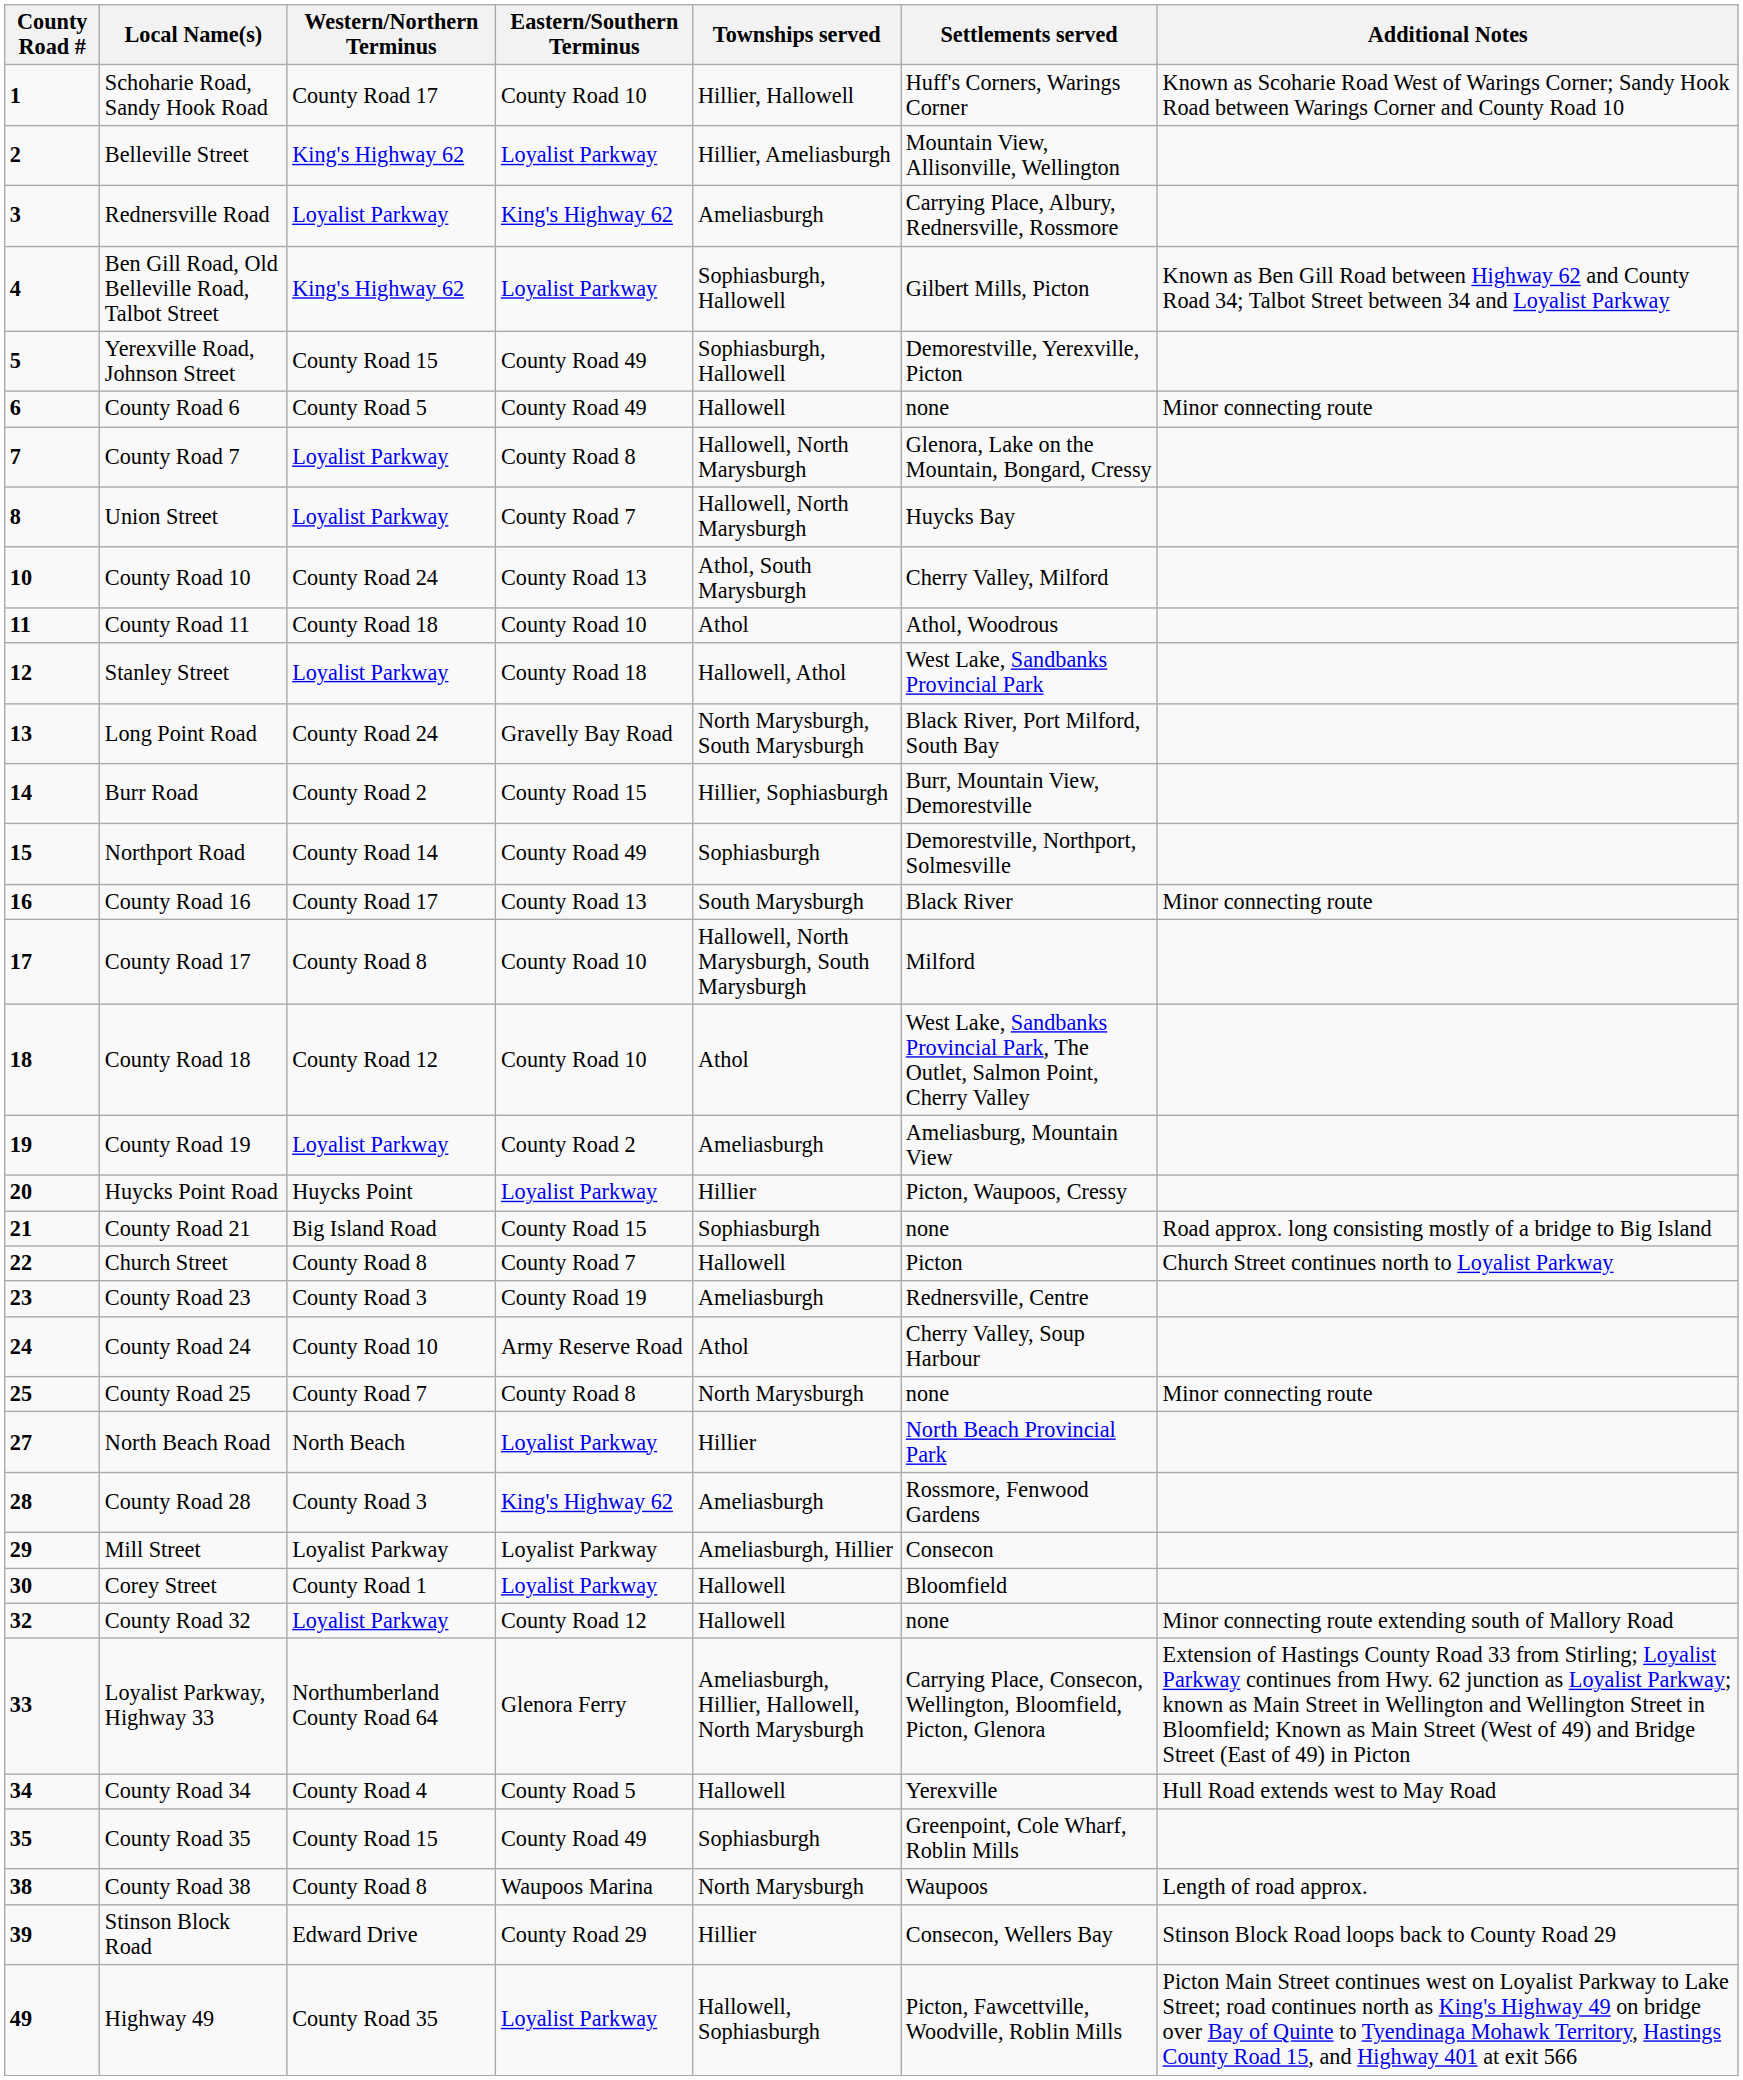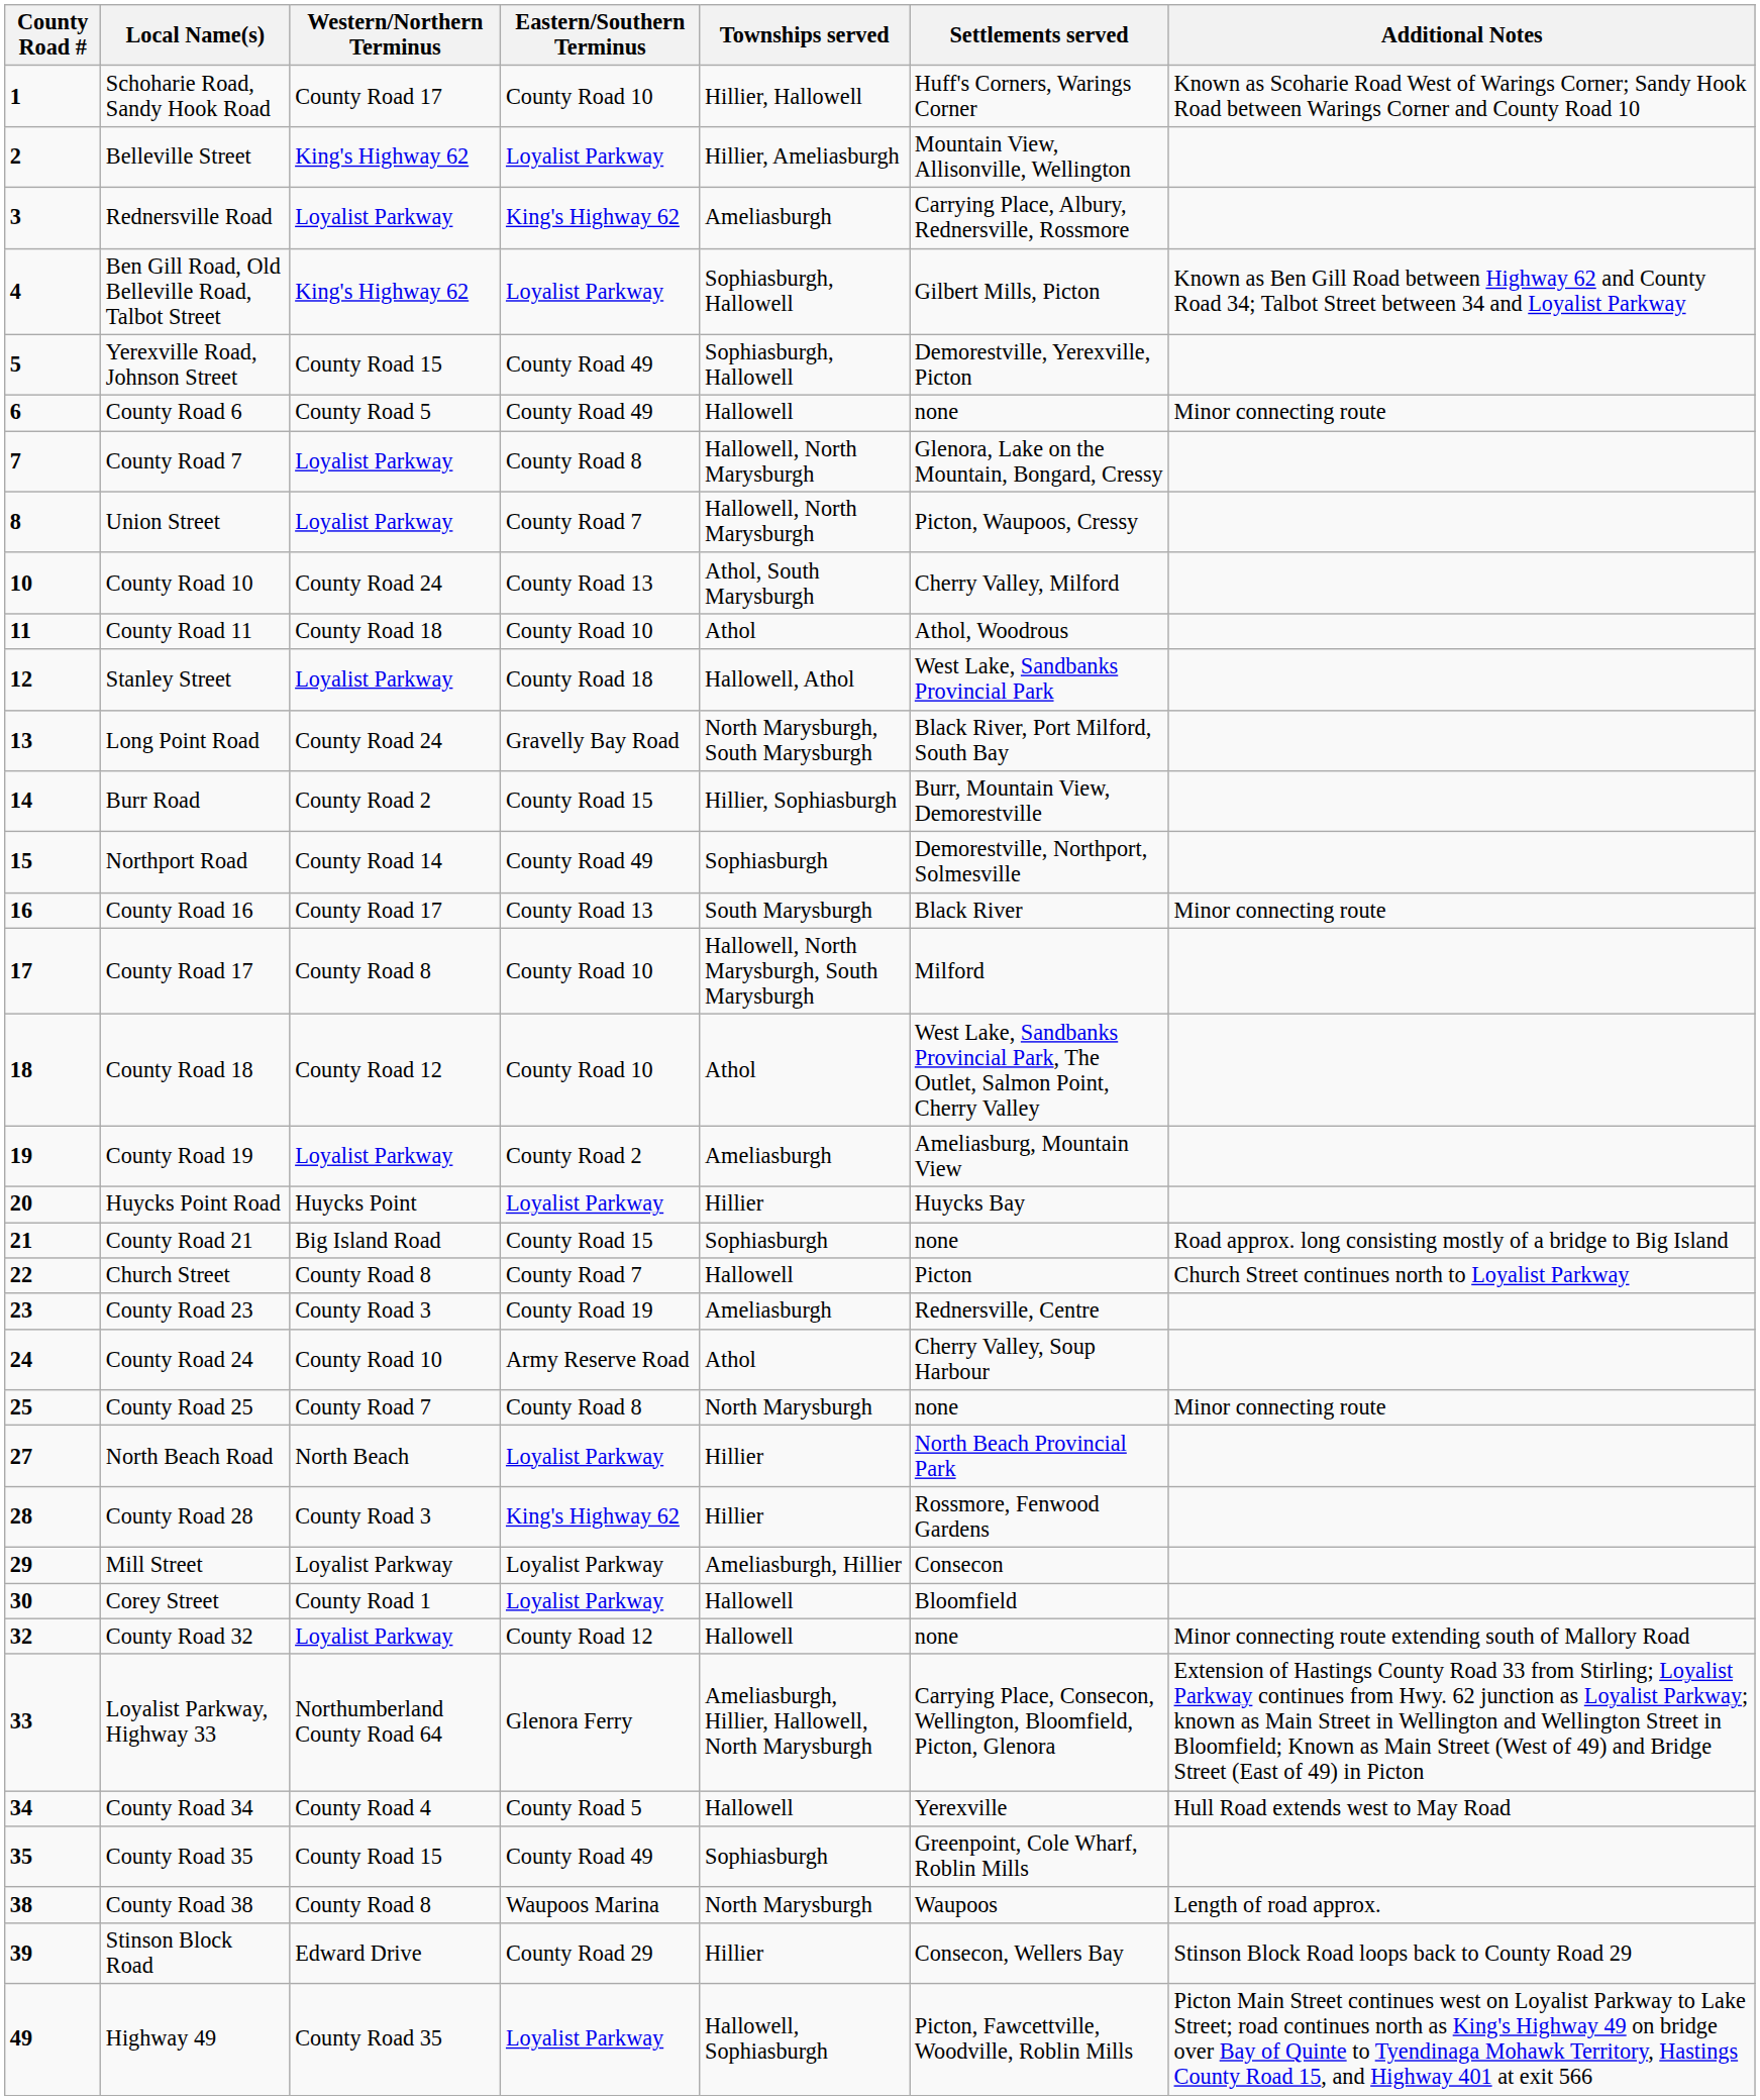Union Street | Settlements served: Huycks Bay -> Picton, Waupoos, Cressy
Huycks Point Road | Settlements served: Picton, Waupoos, Cressy -> Huycks Bay
County Road 28 | Townships served: Ameliasburgh -> Hillier
